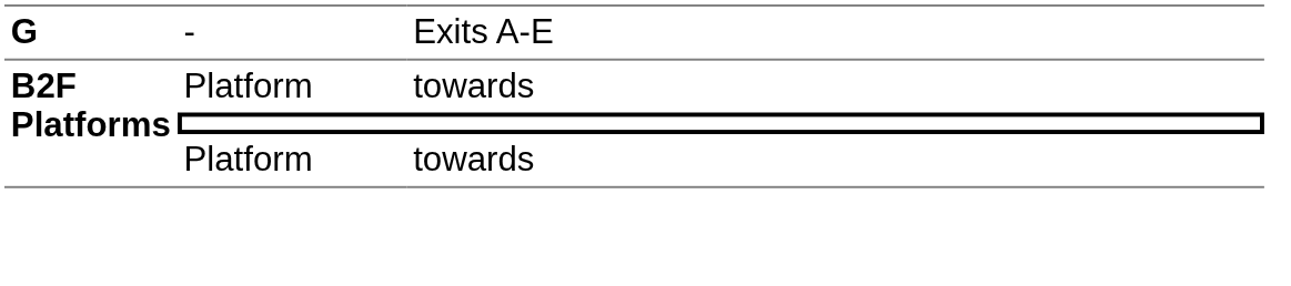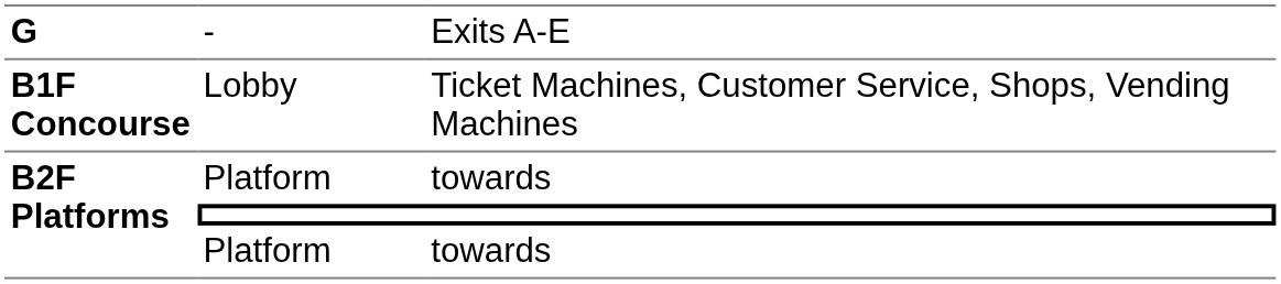+ row: B1F Concourse | Lobby | Ticket Machines, Customer Service, Shops, Vending Machines
